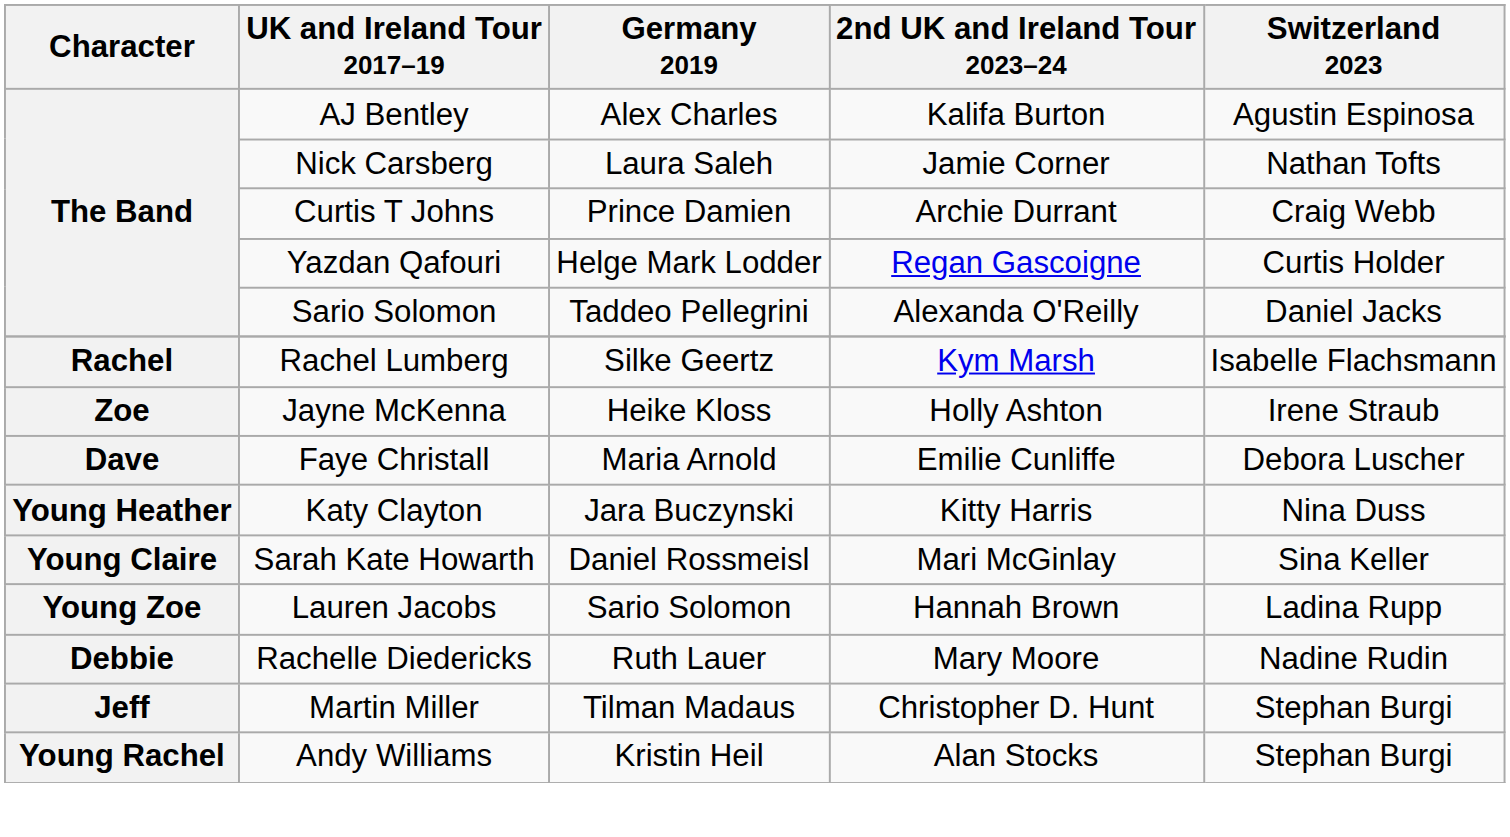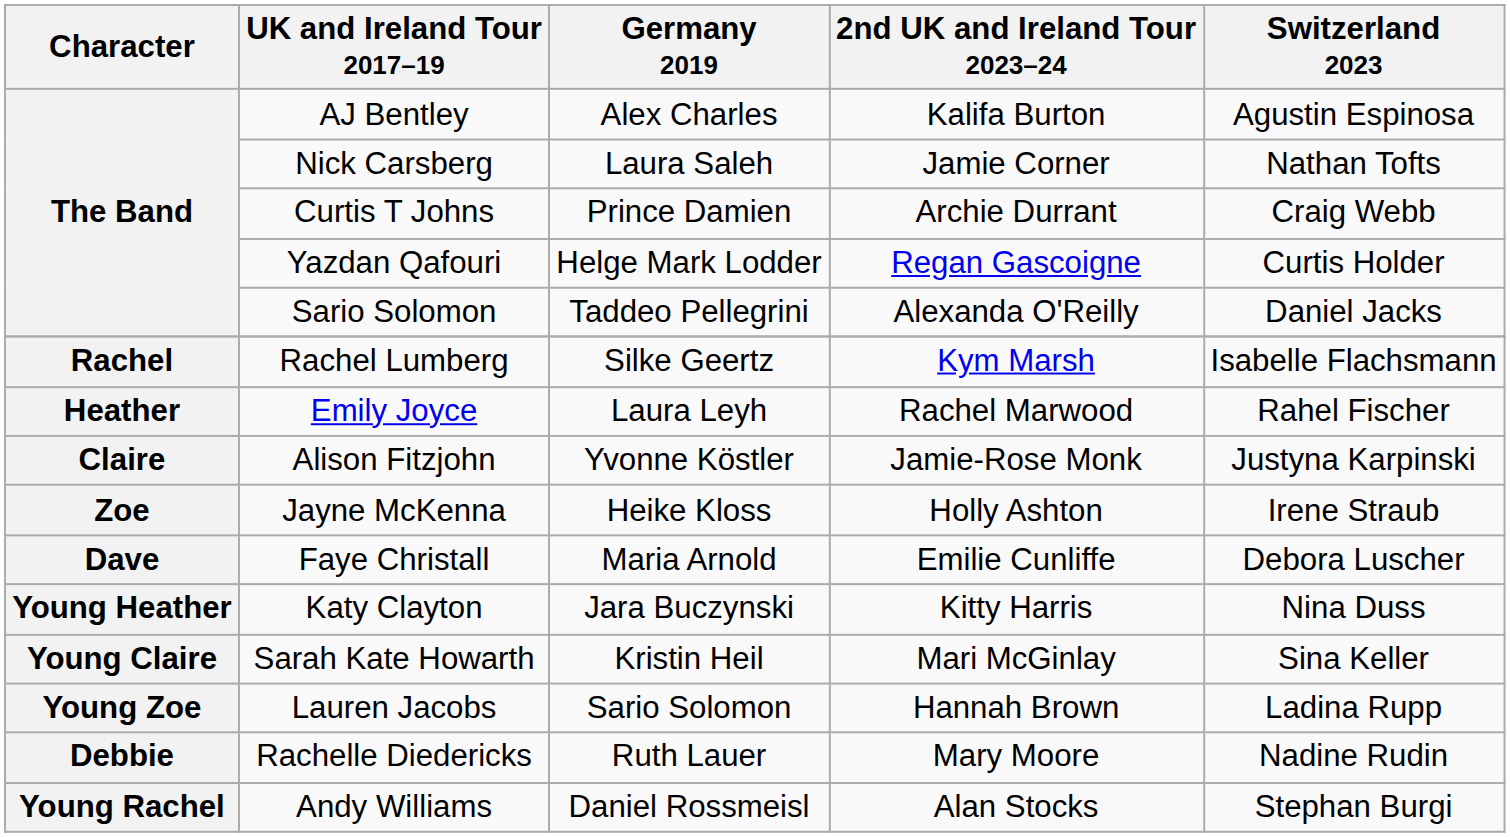+ row: Heather | Emily Joyce | Laura Leyh | Rachel Marwood | Rahel Fischer
+ row: Claire | Alison Fitzjohn | Yvonne Köstler | Jamie-Rose Monk | Justyna Karpinski
Sarah Kate Howarth | Germany 2019: Daniel Rossmeisl -> Kristin Heil
- row: Jeff | Martin Miller | Tilman Madaus | Christopher D. Hunt | Stephan Burgi
Andy Williams | Germany 2019: Kristin Heil -> Daniel Rossmeisl
